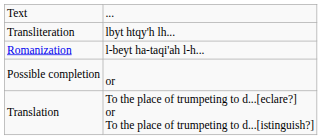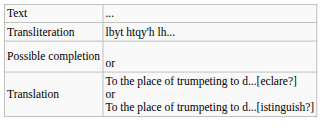- row: Romanization | l-beyt ha-taqi'ah l-h...
